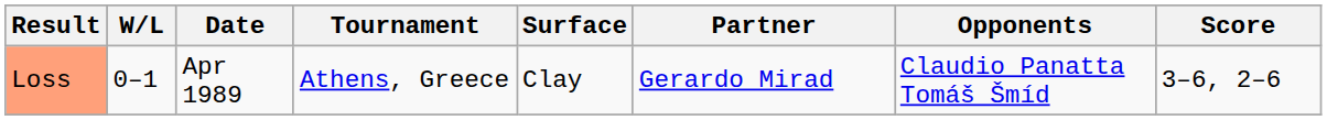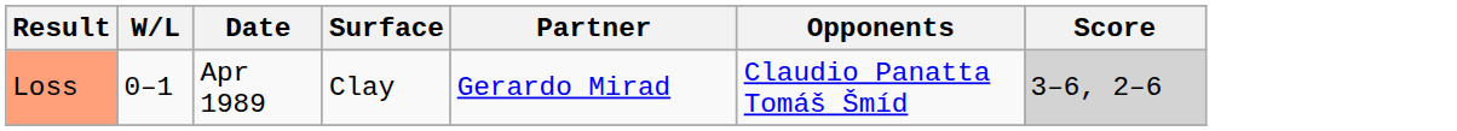- column: Tournament | Athens, Greece
Loss | Score: no background -> lightgrey background
